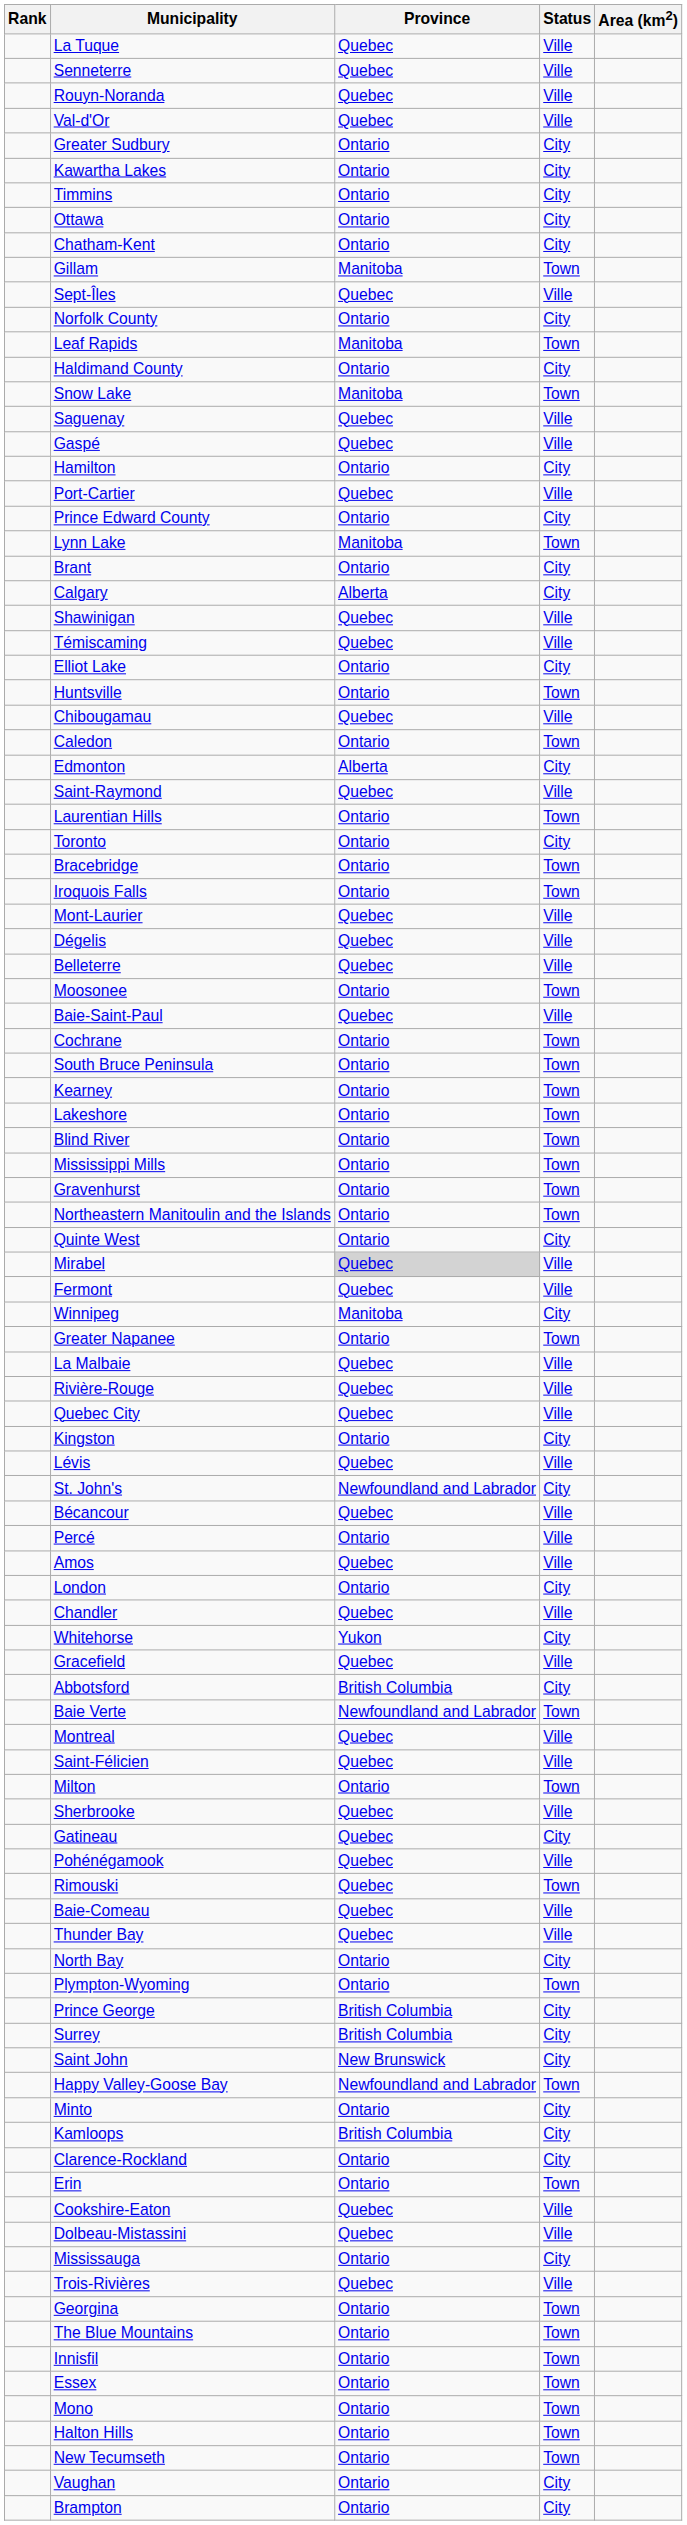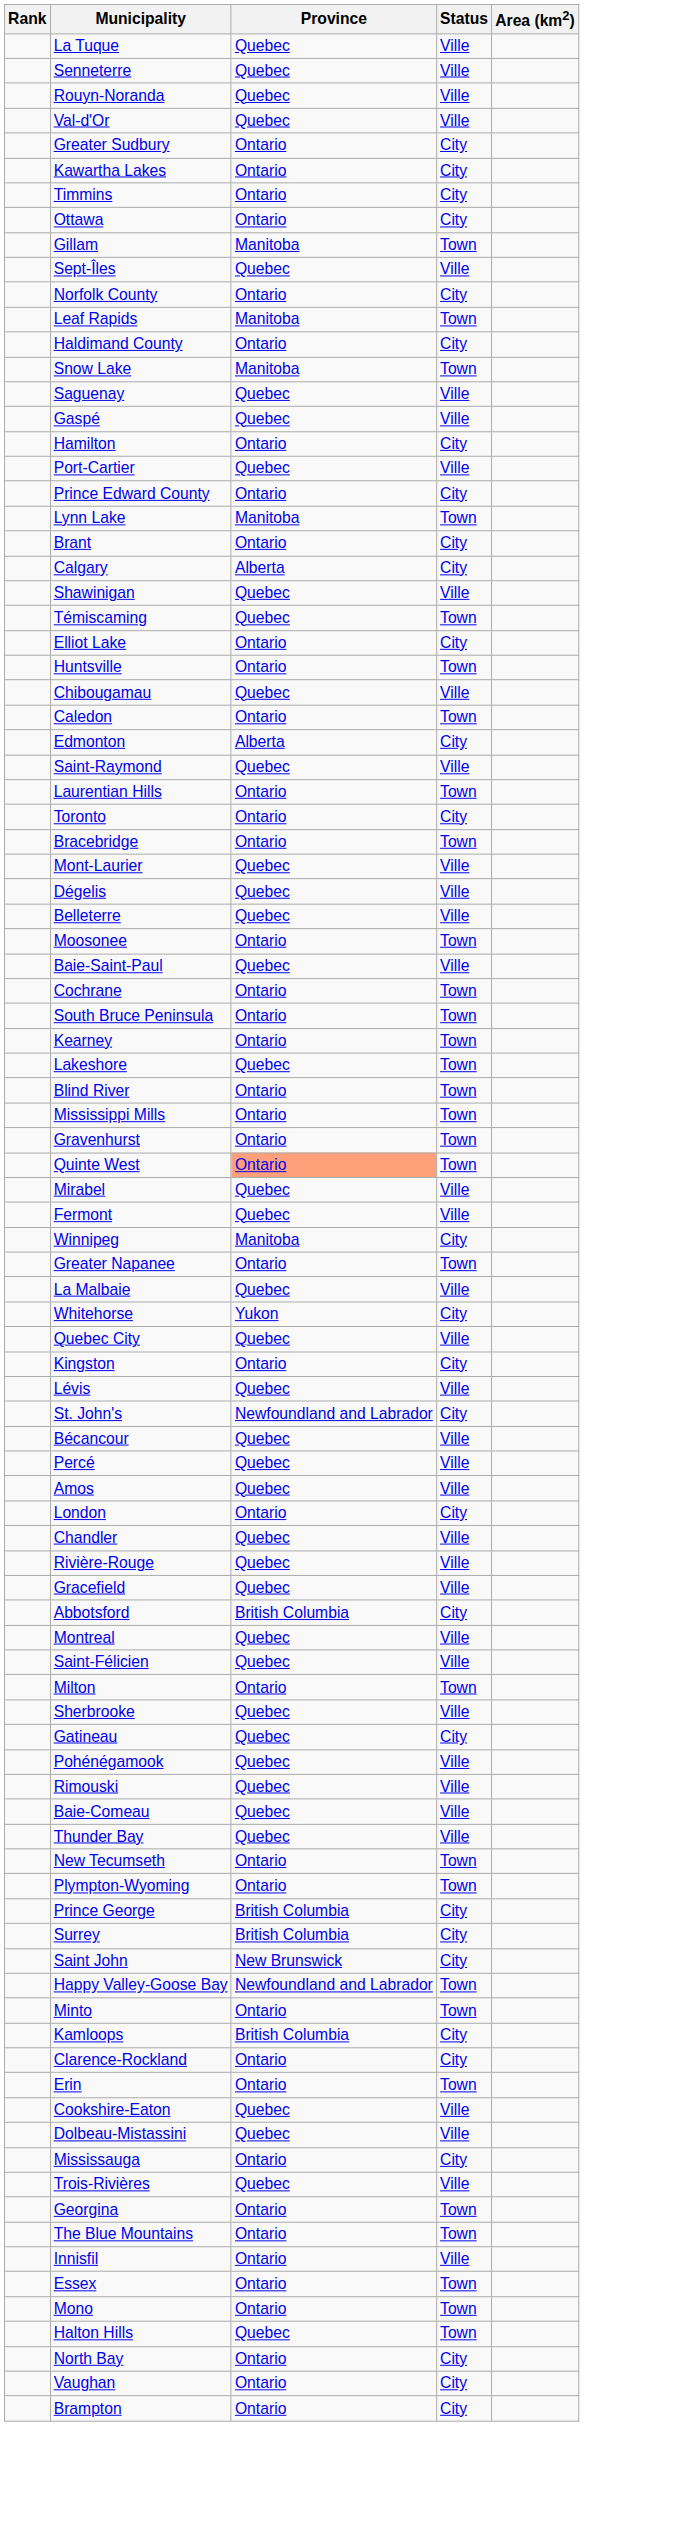- row: Chatham-Kent | Ontario | City
Témiscaming | Status: Ville -> Town
- row: Iroquois Falls | Ontario | Town
Lakeshore | Province: Ontario -> Quebec
- row: Northeastern Manitoulin and the Islands | Ontario | Town
Quinte West | Province: no background -> lightsalmon background
Quinte West | Status: City -> Town
Mirabel | Province: lightgrey background -> no background
rows swapped: Rivière-Rouge <-> Whitehorse
Percé | Province: Ontario -> Quebec
- row: Baie Verte | Newfoundland and Labrador | Town
Rimouski | Status: Town -> Ville
rows swapped: North Bay <-> New Tecumseth
Minto | Status: City -> Town
Innisfil | Status: Town -> Ville
Halton Hills | Province: Ontario -> Quebec
